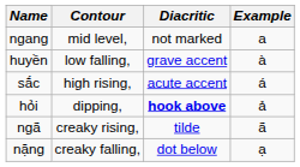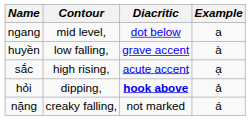ngang | Diacritic: not marked -> dot below
sắc | Example: á -> ạ
- row: ngã | creaky rising, | tilde | ã
nặng | Diacritic: dot below -> not marked
nặng | Example: ạ -> á
